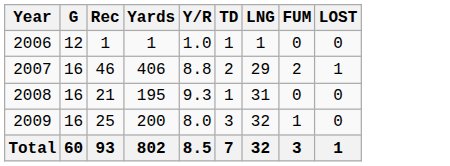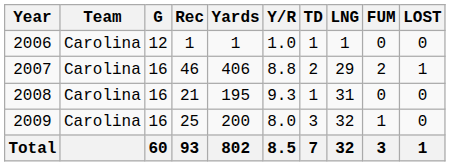+ column: Team | Carolina | Carolina | Carolina | Carolina
